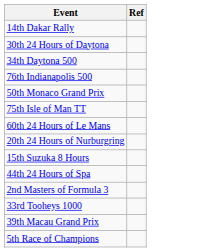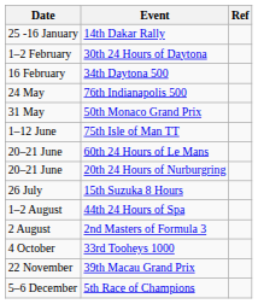+ column: Date | 25 -16 January | 1–2 February | 16 February | 24 May | 31 May | 1–12 June | 20–21 June | 20–21 June | 26 July | 1–2 August | 2 August | 4 October | 22 November | 5–6 December
